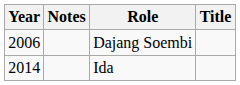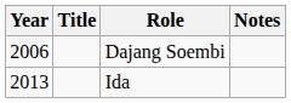columns swapped: Title <-> Notes
Ida | Year: 2014 -> 2013
